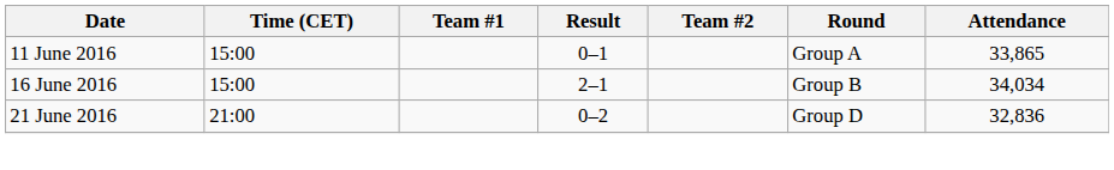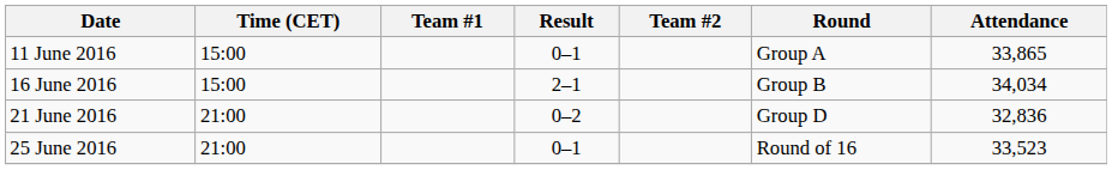+ row: 25 June 2016 | 21:00 | 0–1 | Round of 16 | 33,523
